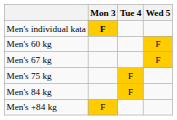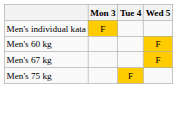Men's individual kata | Mon 3: bold -> normal
- row: Men's 84 kg | F
- row: Men's +84 kg | F
